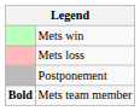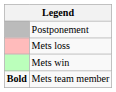rows swapped: Mets win <-> Postponement
